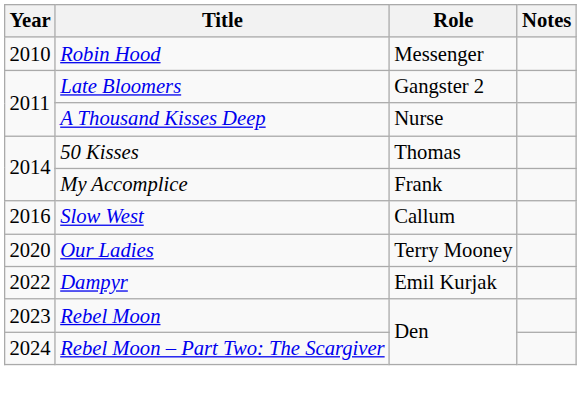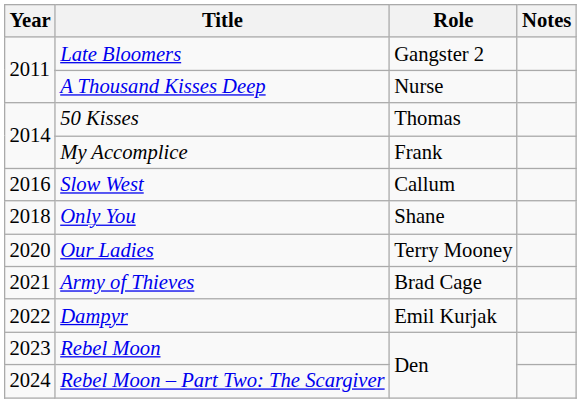- row: 2010 | Robin Hood | Messenger
+ row: 2018 | Only You | Shane
+ row: 2021 | Army of Thieves | Brad Cage
